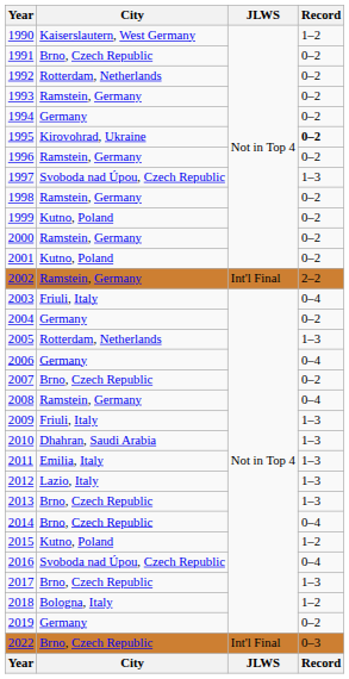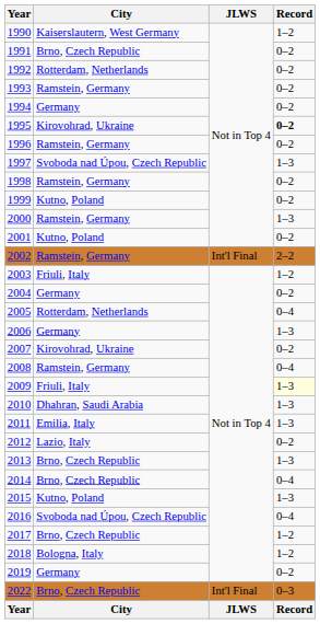2000 | Record: 0–2 -> 1–3
2003 | Record: 0–4 -> 1–2
2005 | Record: 1–3 -> 0–4
2006 | Record: 0–4 -> 1–3
2007 | City: Brno, Czech Republic -> Kirovohrad, Ukraine
2009 | Record: no background -> lightyellow background
2012 | Record: 1–3 -> 0–2
2015 | Record: 1–2 -> 1–3
2017 | Record: 1–3 -> 1–2
